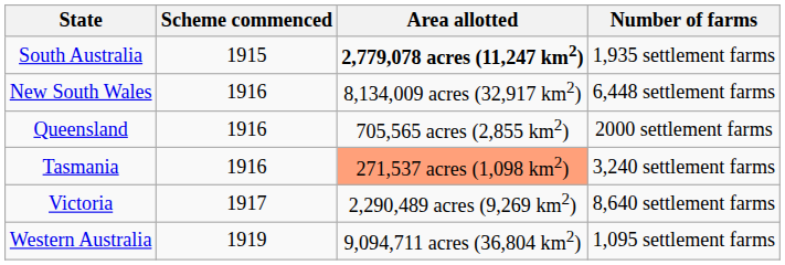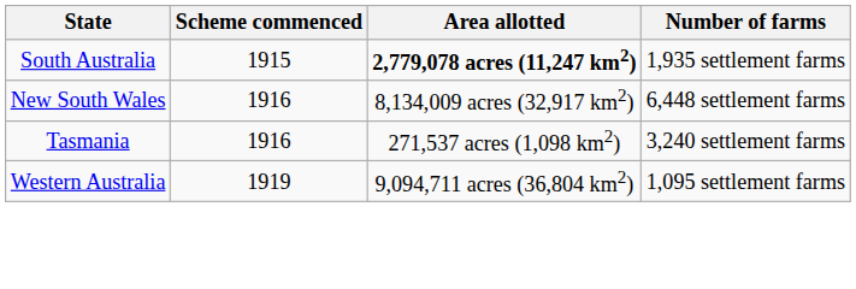- row: Queensland | 1916 | 705,565 acres (2,855 km2) | 2000 settlement farms
Tasmania | Area allotted: lightsalmon background -> no background
- row: Victoria | 1917 | 2,290,489 acres (9,269 km2) | 8,640 settlement farms
